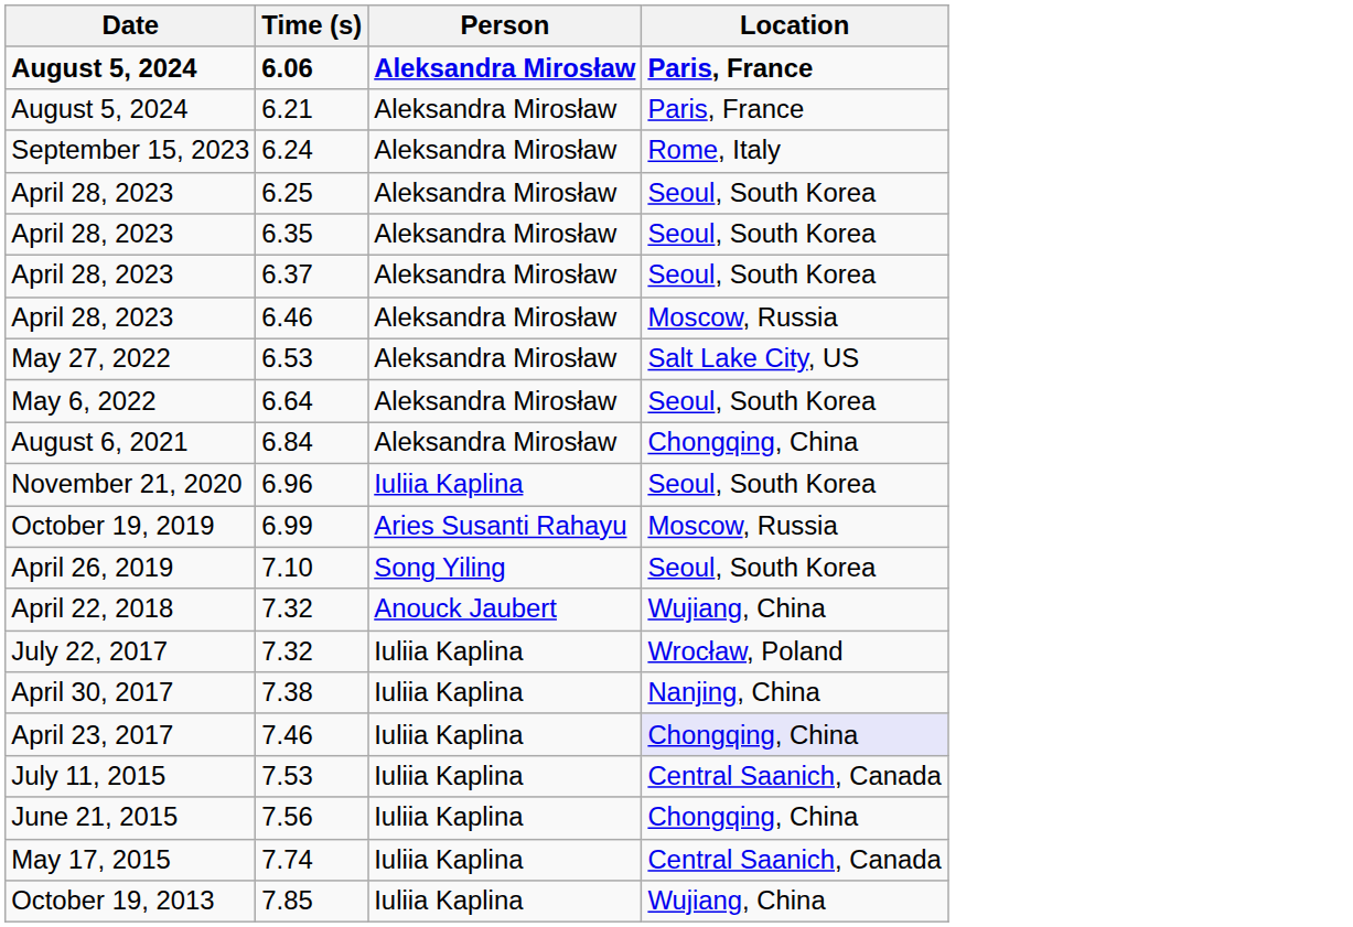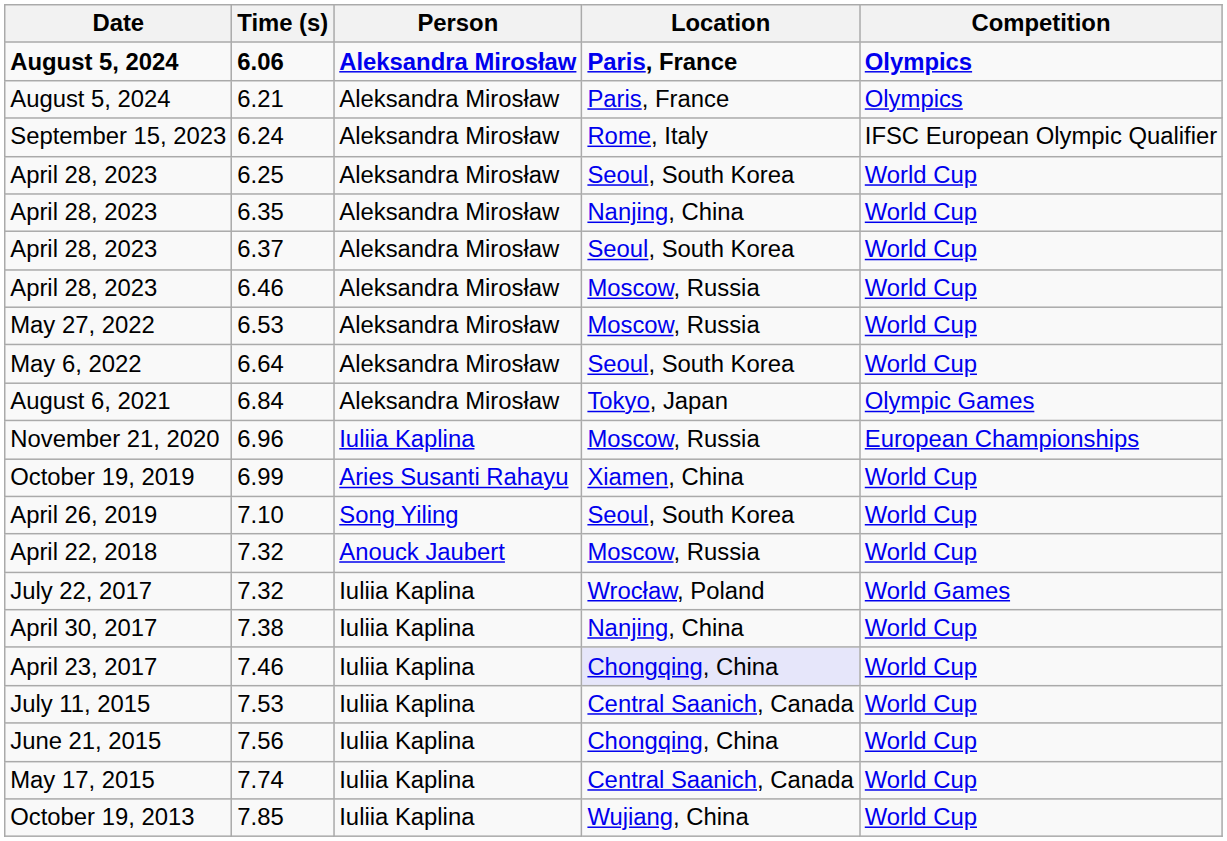+ column: Competition | Olympics | Olympics | IFSC European Olympic Qualifier | World Cup | World Cup | World Cup | World Cup | World Cup | World Cup | Olympic Games | European Championships | World Cup | World Cup | World Cup | World Games | World Cup | World Cup | World Cup | World Cup | World Cup | World Cup
6.35 | Location: Seoul, South Korea -> Nanjing, China
6.53 | Location: Salt Lake City, US -> Moscow, Russia
6.84 | Location: Chongqing, China -> Tokyo, Japan
6.96 | Location: Seoul, South Korea -> Moscow, Russia
6.99 | Location: Moscow, Russia -> Xiamen, China
April 22, 2018 / 7.32 | Location: Wujiang, China -> Moscow, Russia
